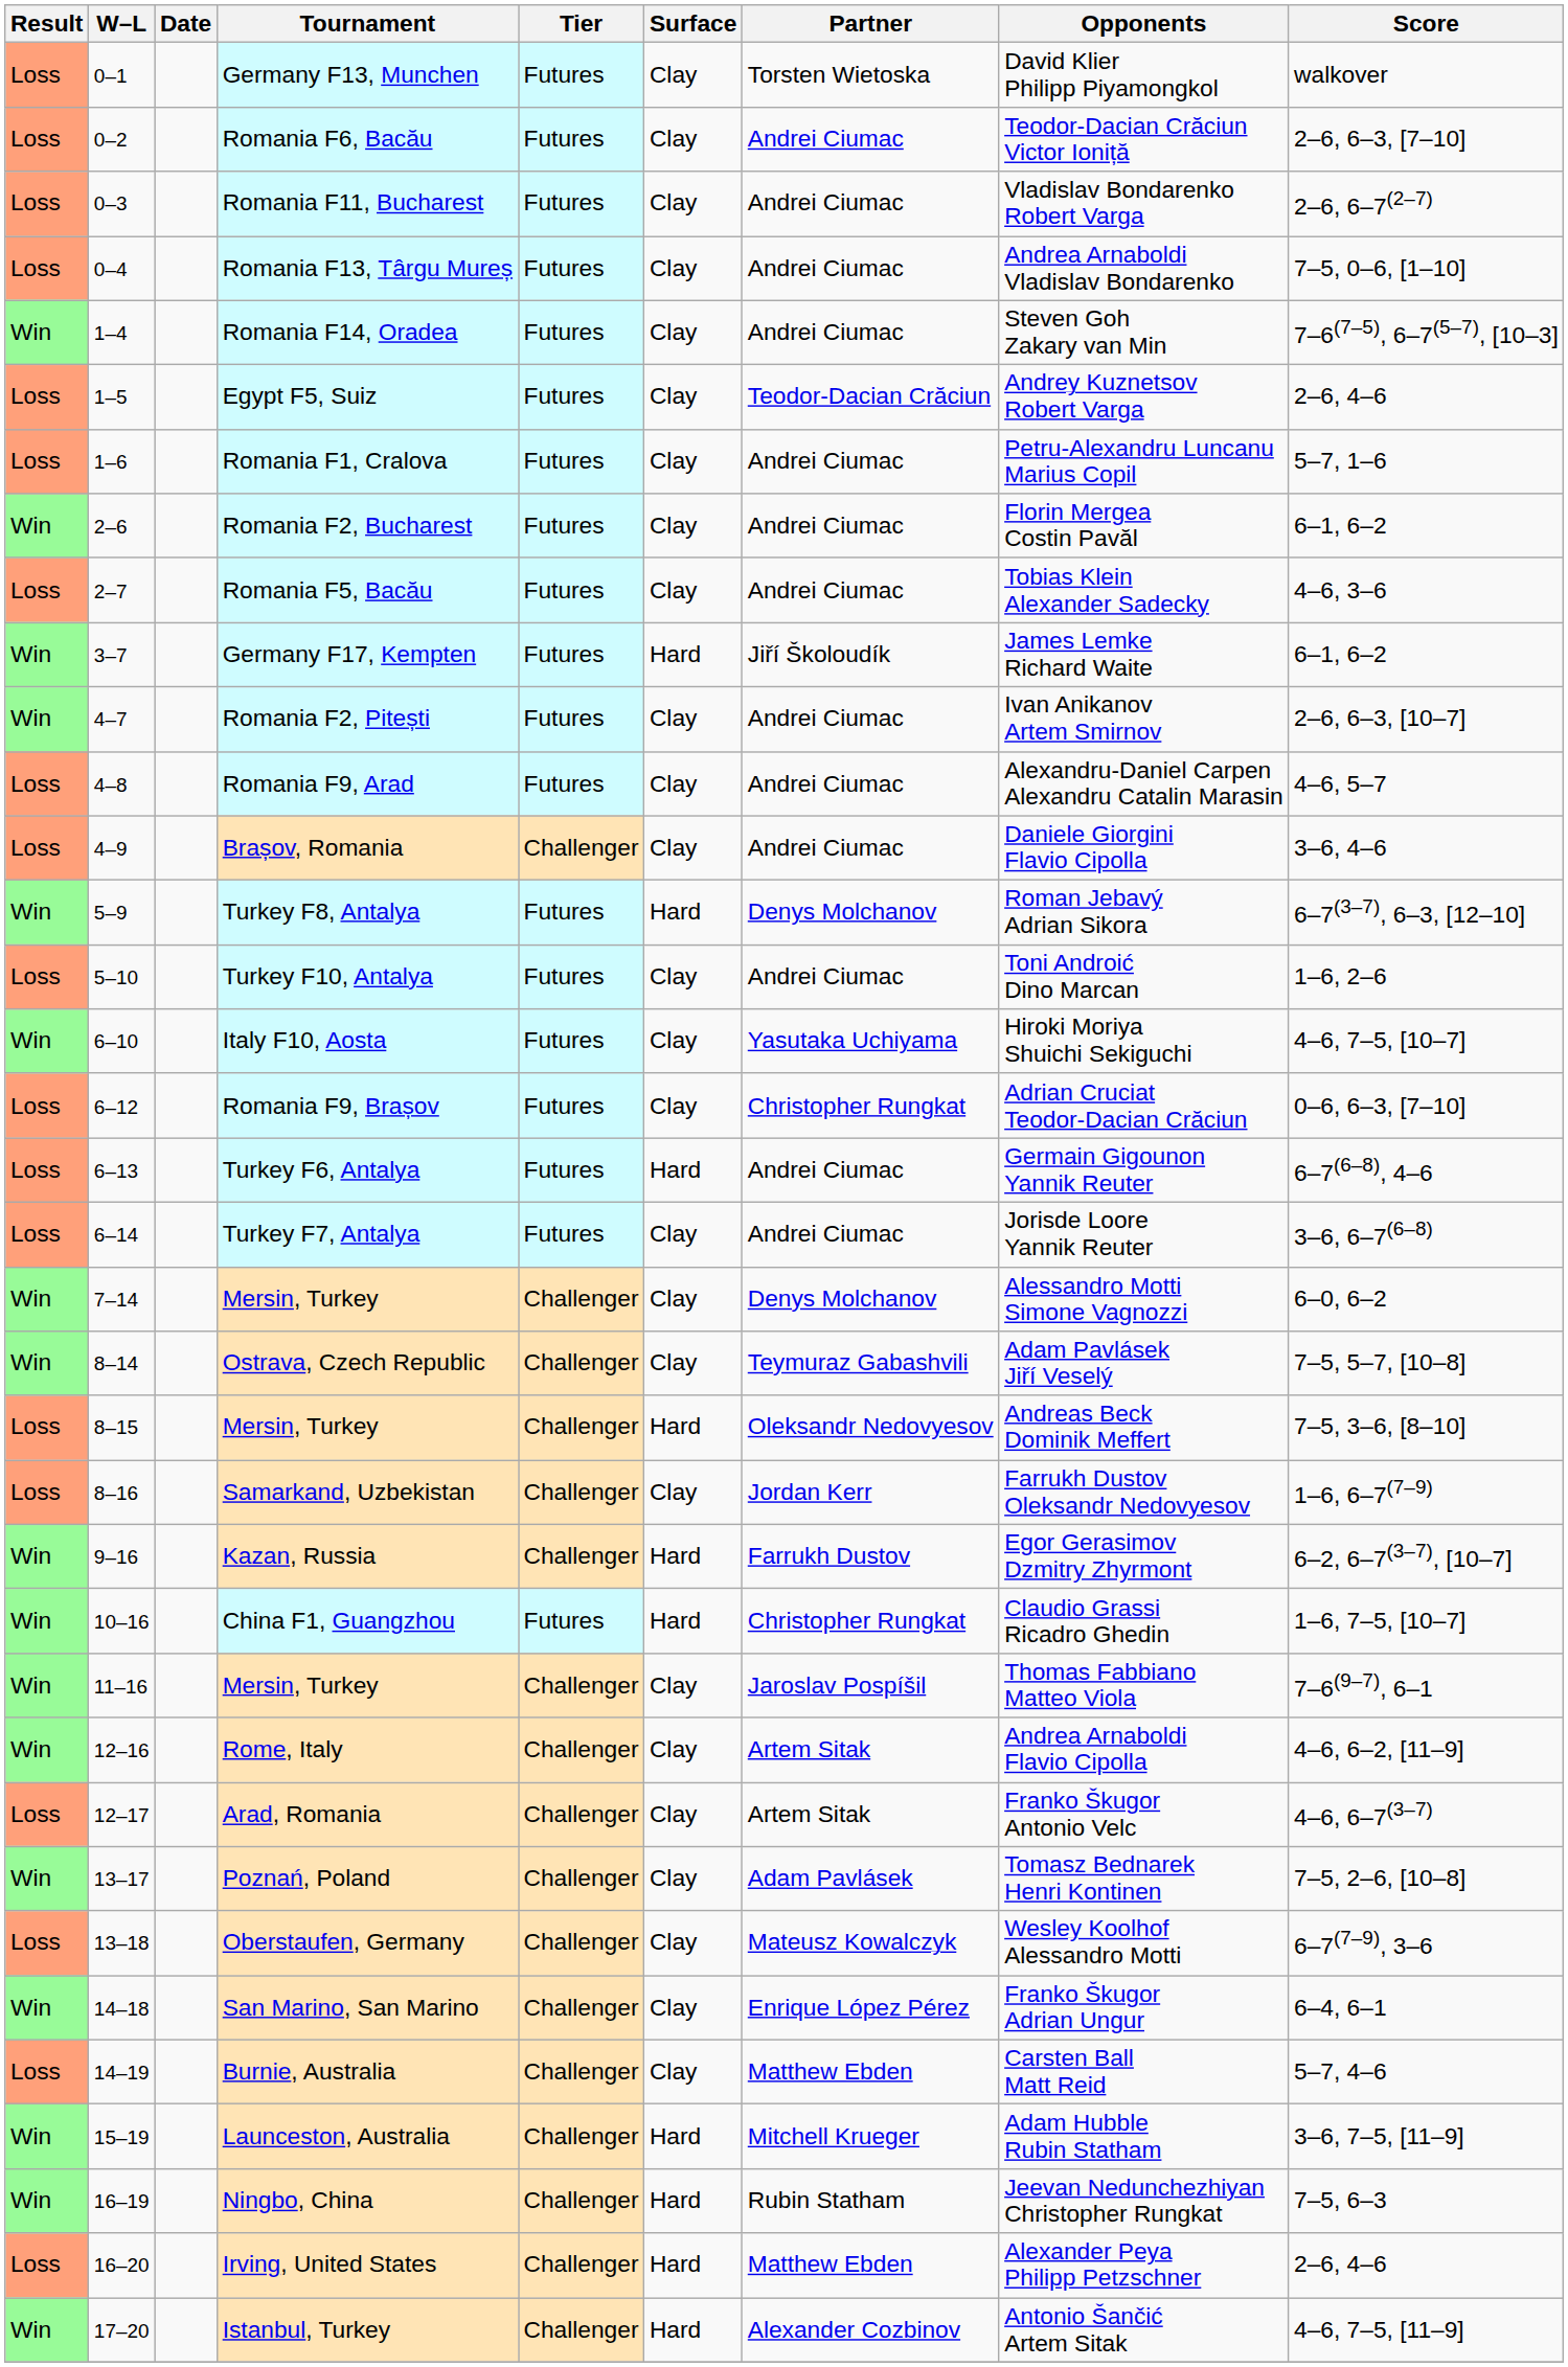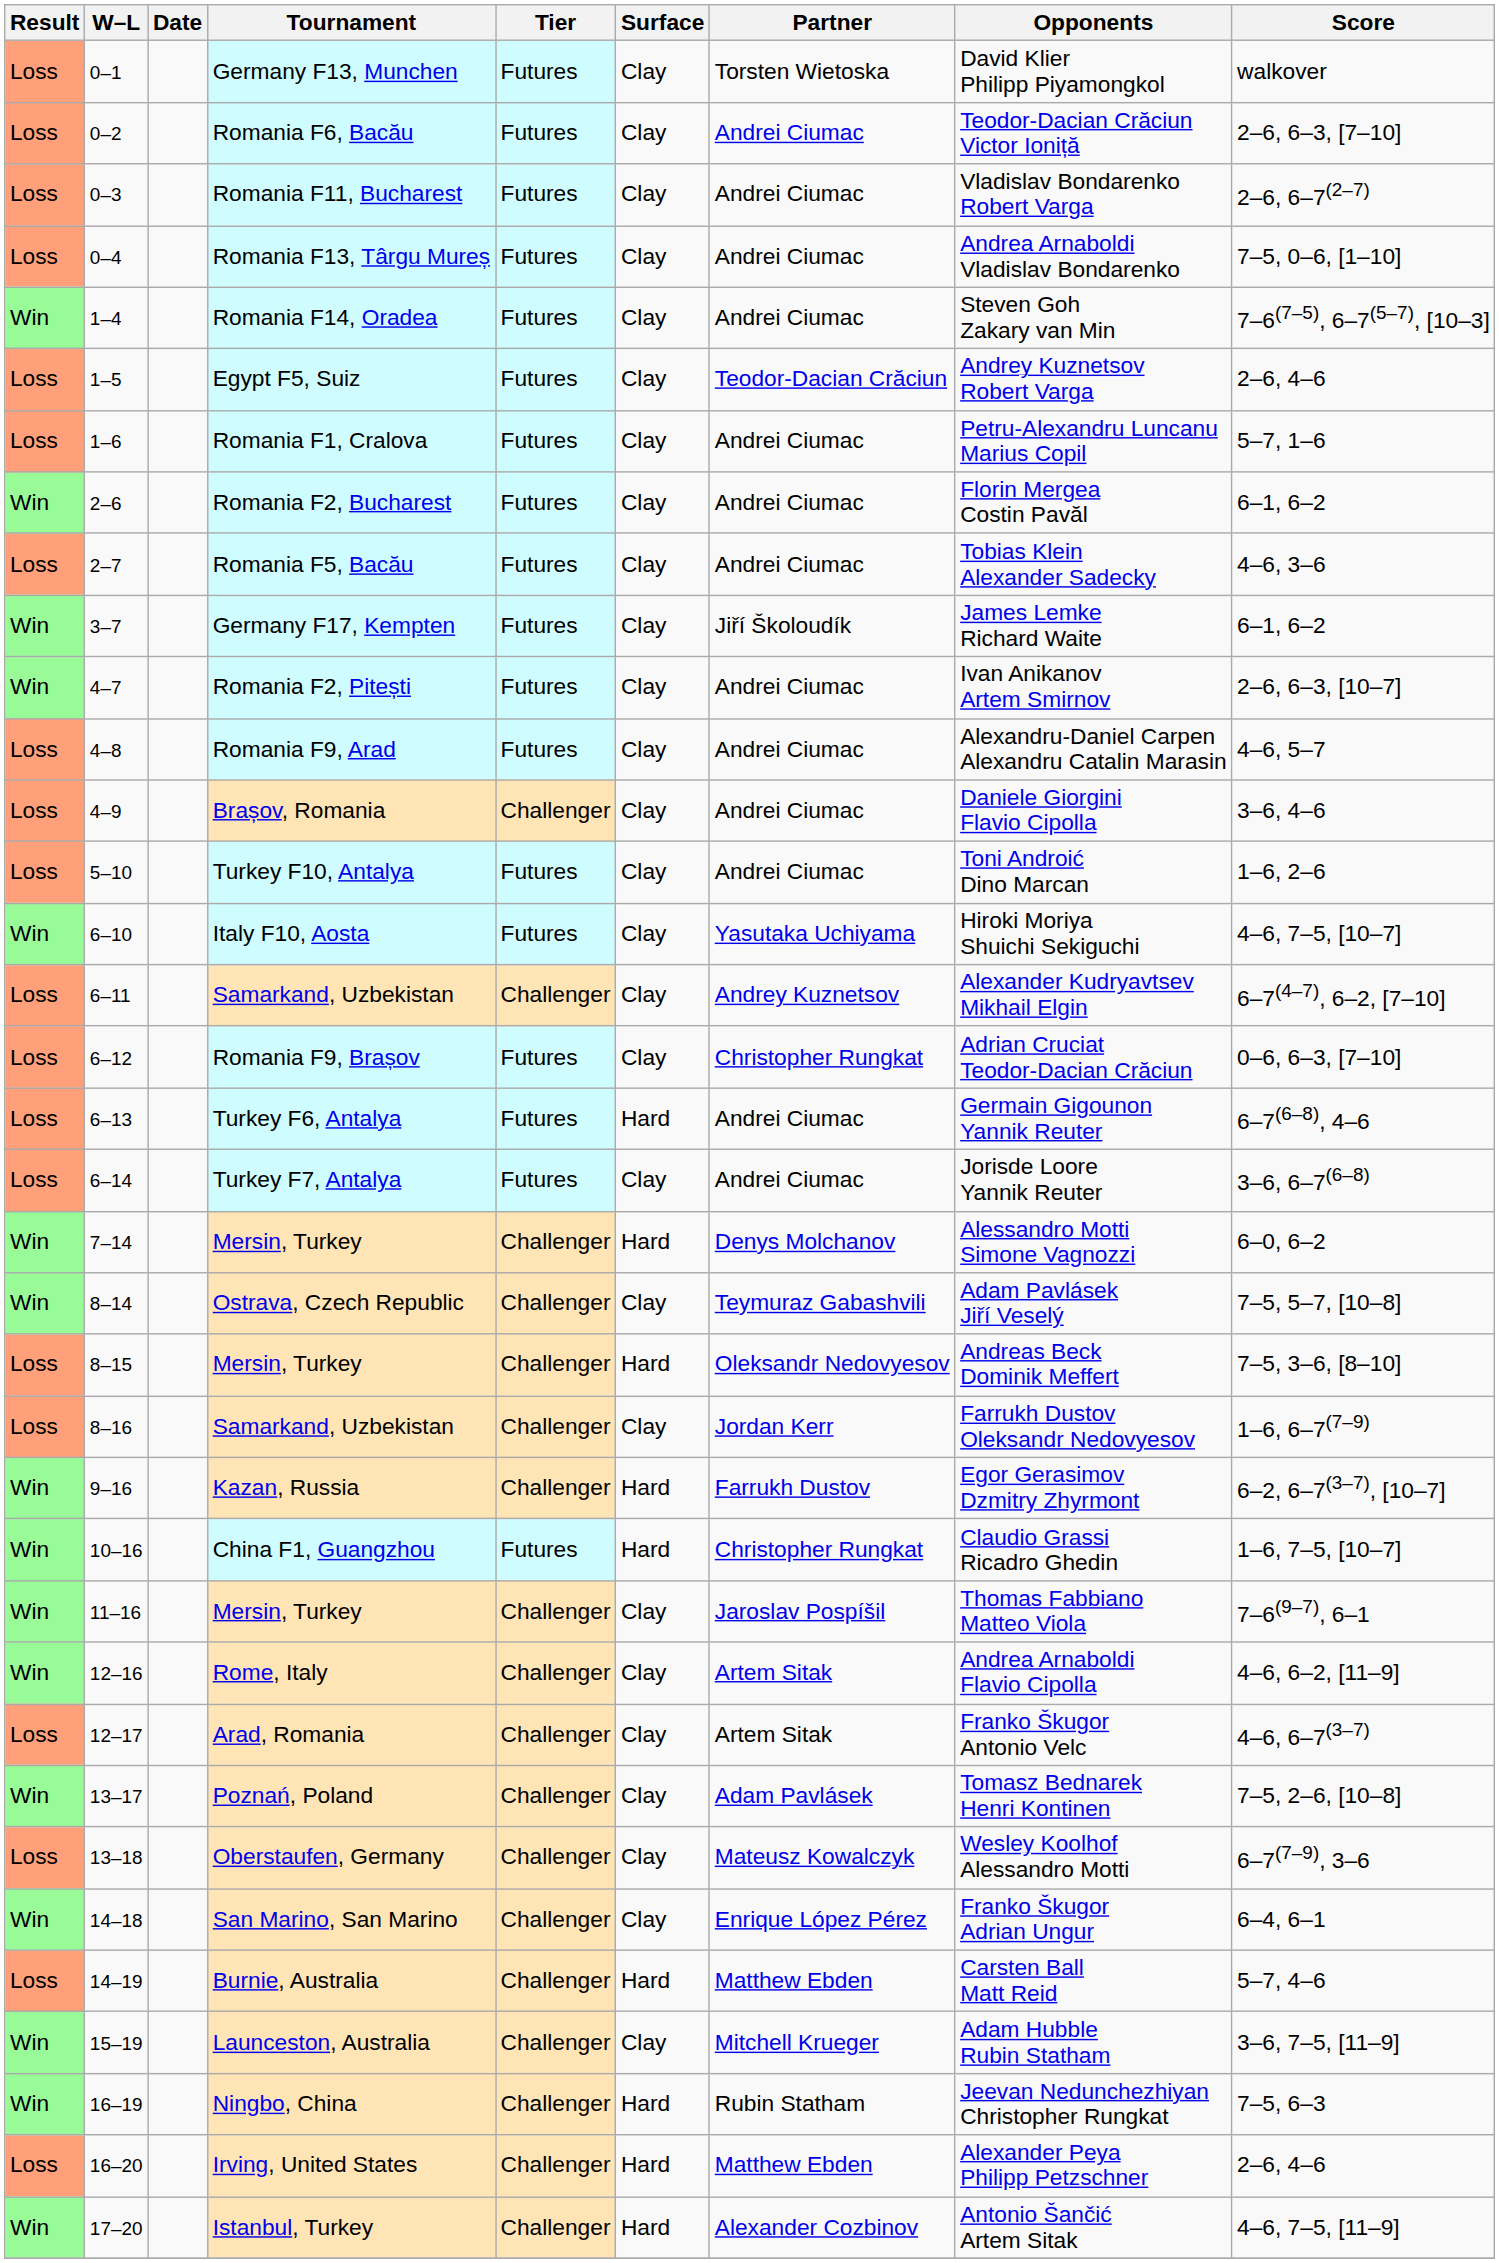Germany F17, Kempten | Surface: Hard -> Clay
- row: Win | 5–9 | Turkey F8, Antalya | Futures | Hard | Denys Molchanov | Roman Jebavý Adrian Sikora | 6–7(3–7), 6–3, [12–10]
+ row: Loss | 6–11 | Samarkand, Uzbekistan | Challenger | Clay | Andrey Kuznetsov | Alexander Kudryavtsev Mikhail Elgin | 6–7(4–7), 6–2, [7–10]
7–14 / Mersin, Turkey | Surface: Clay -> Hard
Burnie, Australia | Surface: Clay -> Hard
Launceston, Australia | Surface: Hard -> Clay
